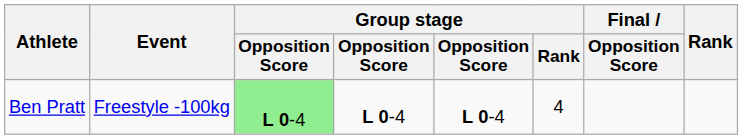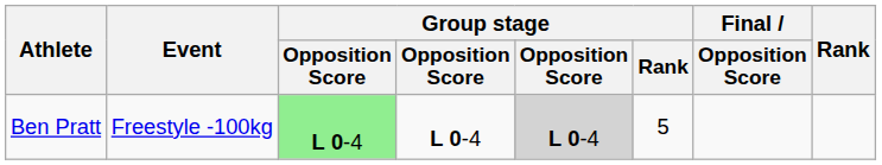Ben Pratt | column 5: no background -> lightgrey background
Ben Pratt | Group stage / Rank: 4 -> 5
